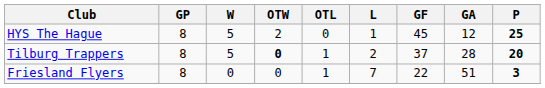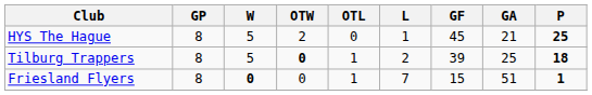HYS The Hague | GA: 12 -> 21
Tilburg Trappers | GF: 37 -> 39
Tilburg Trappers | GA: 28 -> 25
Tilburg Trappers | P: 20 -> 18
Friesland Flyers | W: normal -> bold
Friesland Flyers | GF: 22 -> 15
Friesland Flyers | P: 3 -> 1
